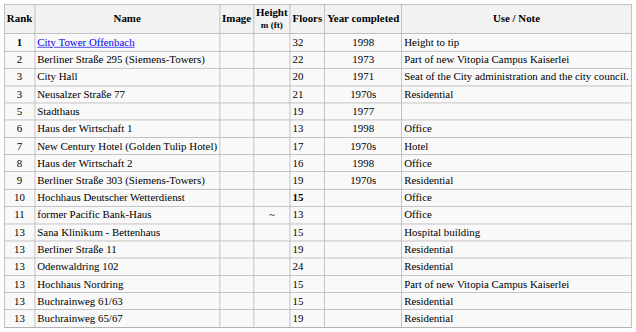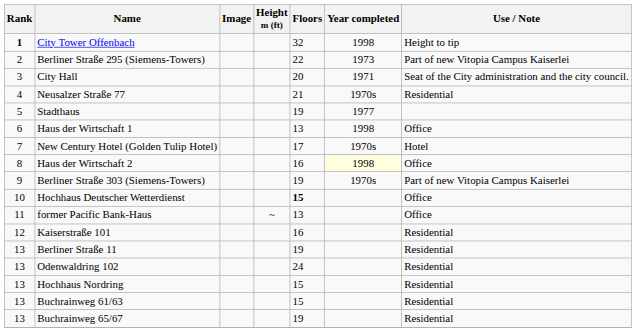Neusalzer Straße 77 | Rank: 3 -> 4
Haus der Wirtschaft 2 | Year completed: no background -> lightyellow background
Berliner Straße 303 (Siemens-Towers) | Use / Note: Residential -> Part of new Vitopia Campus Kaiserlei
+ row: 12 | Kaiserstraße 101 | 16 | Residential
- row: 13 | Sana Klinikum - Bettenhaus | 15 | Hospital building
Hochhaus Nordring | Use / Note: Part of new Vitopia Campus Kaiserlei -> Residential
